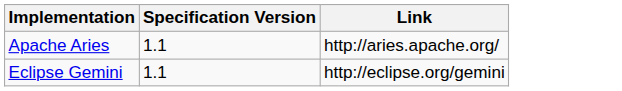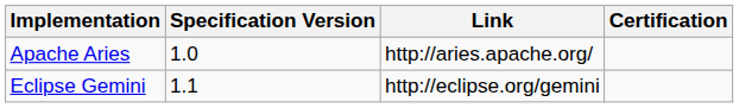+ column: Certification
Apache Aries | Specification Version: 1.1 -> 1.0
